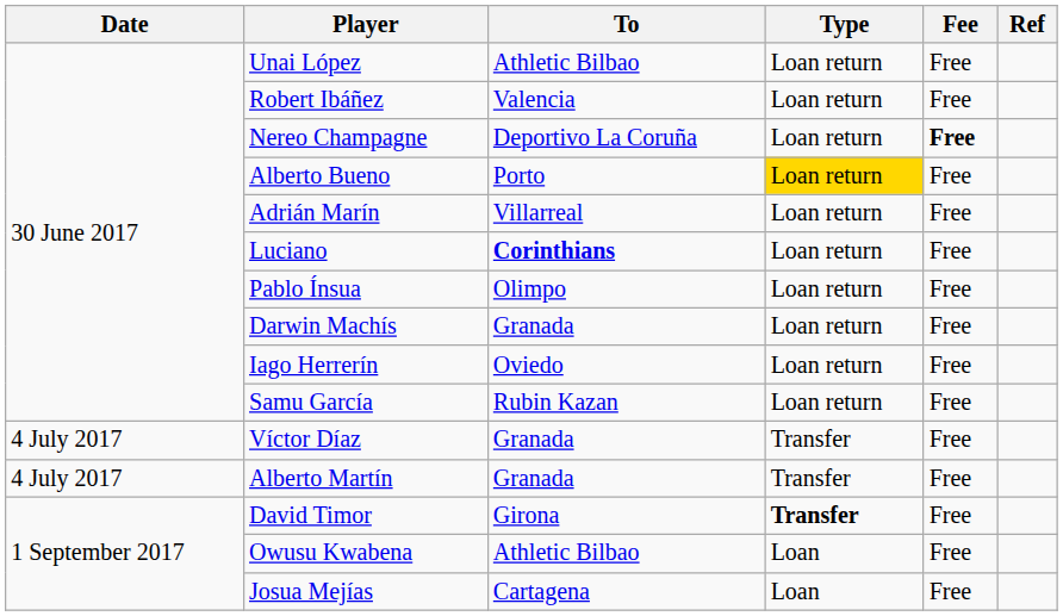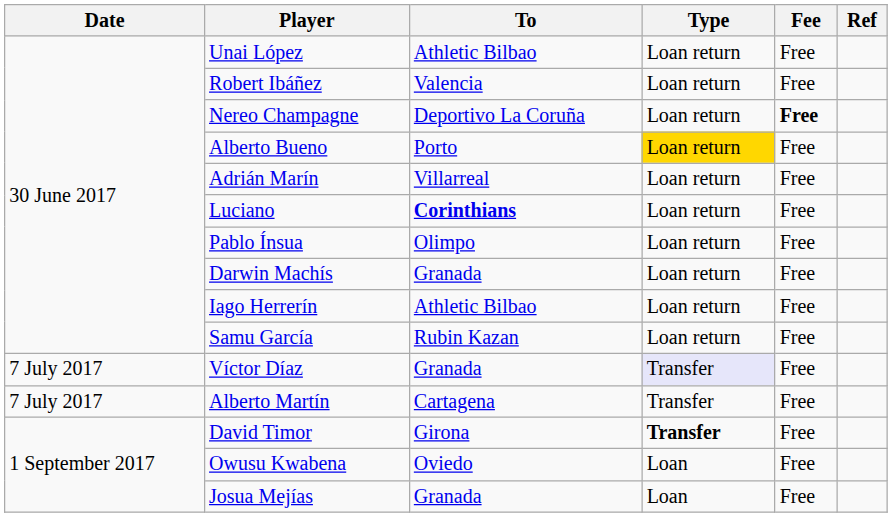Iago Herrerín | To: Oviedo -> Athletic Bilbao
Víctor Díaz | Date: 4 July 2017 -> 7 July 2017
Víctor Díaz | Type: no background -> lavender background
Alberto Martín | Date: 4 July 2017 -> 7 July 2017
Alberto Martín | To: Granada -> Cartagena
Owusu Kwabena | To: Athletic Bilbao -> Oviedo
Josua Mejías | To: Cartagena -> Granada
